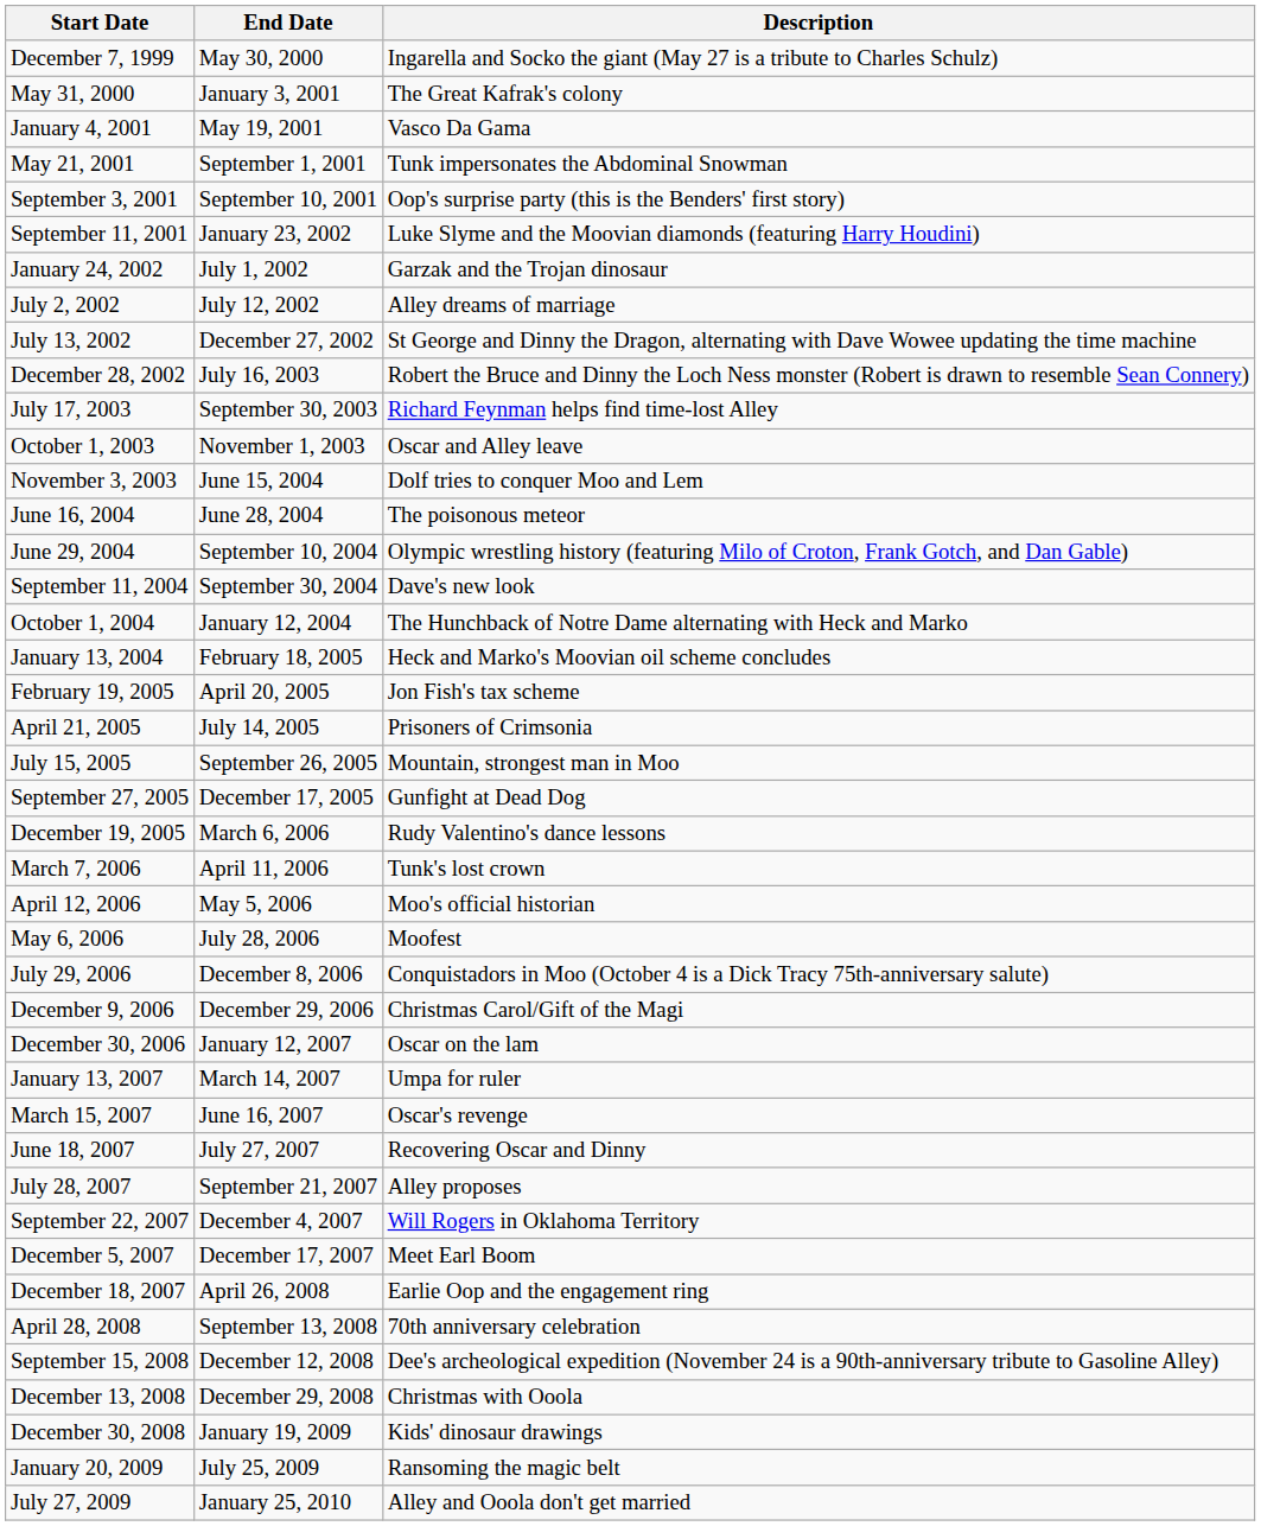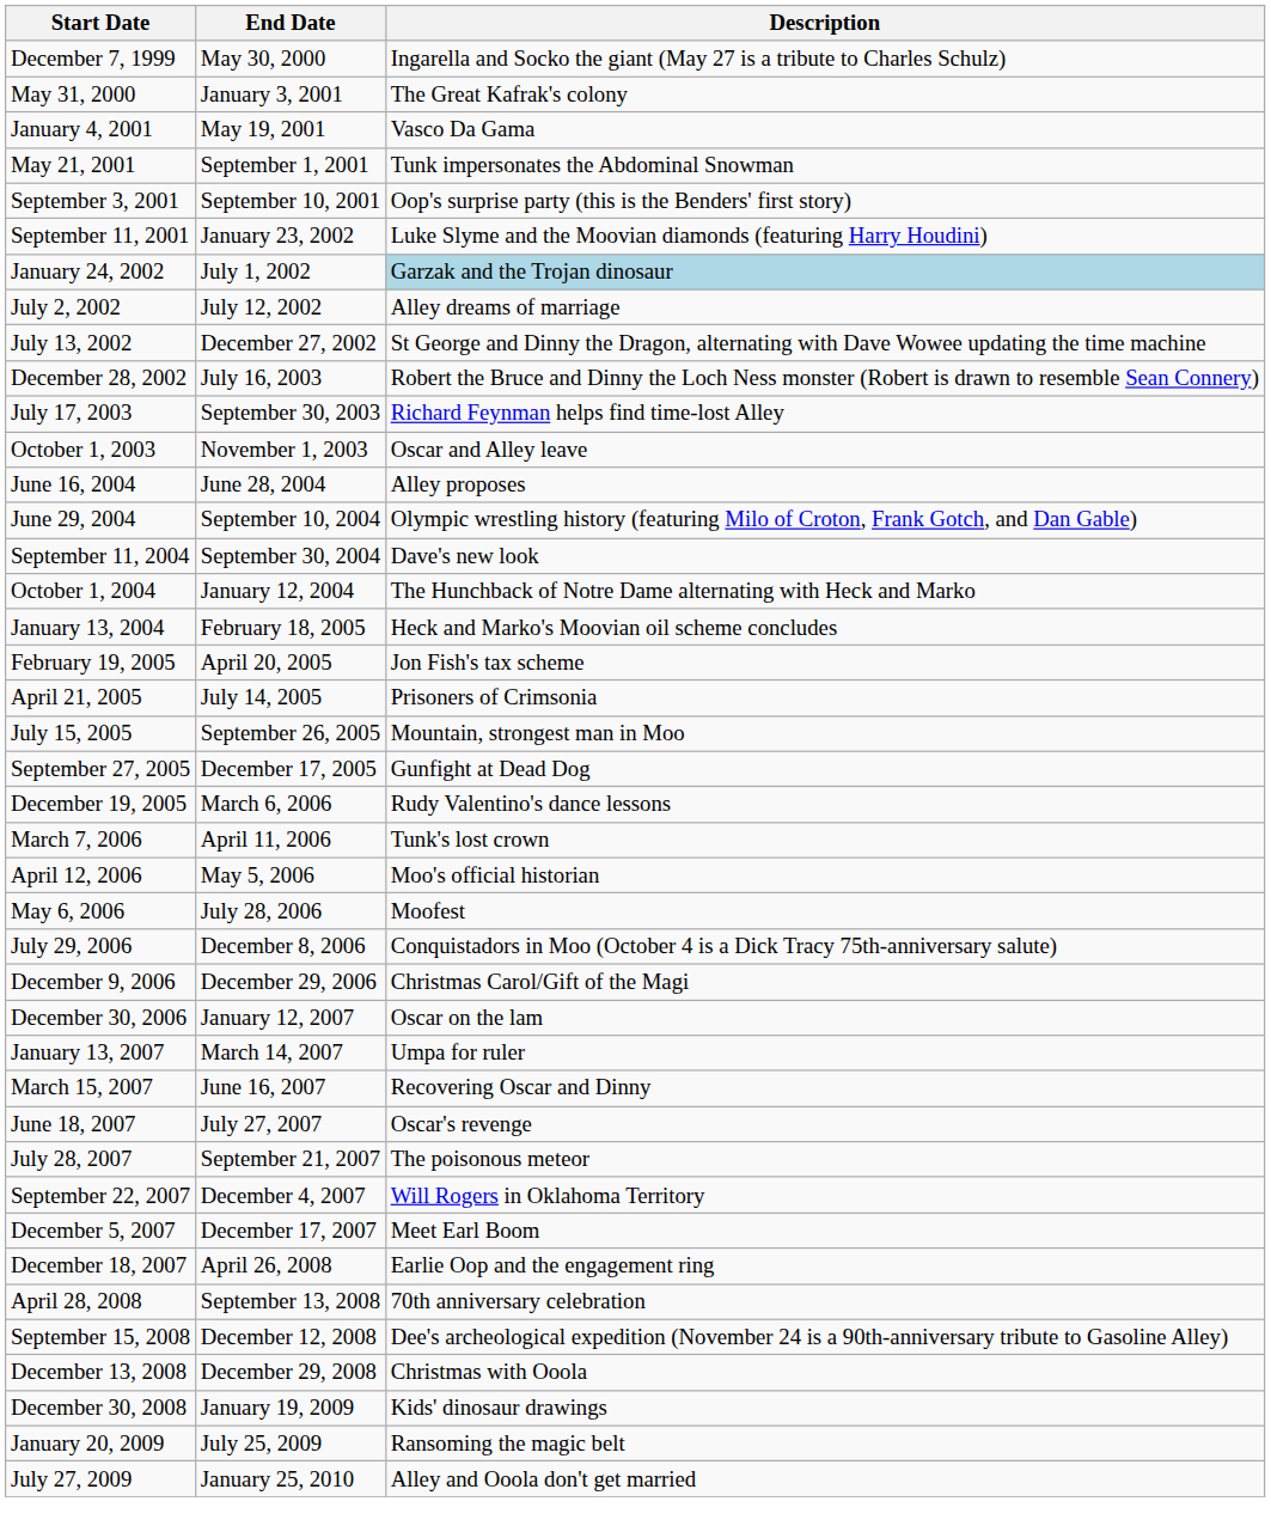January 24, 2002 | Description: no background -> lightblue background
- row: November 3, 2003 | June 15, 2004 | Dolf tries to conquer Moo and Lem
June 16, 2004 | Description: The poisonous meteor -> Alley proposes
March 15, 2007 | Description: Oscar's revenge -> Recovering Oscar and Dinny
June 18, 2007 | Description: Recovering Oscar and Dinny -> Oscar's revenge
July 28, 2007 | Description: Alley proposes -> The poisonous meteor
